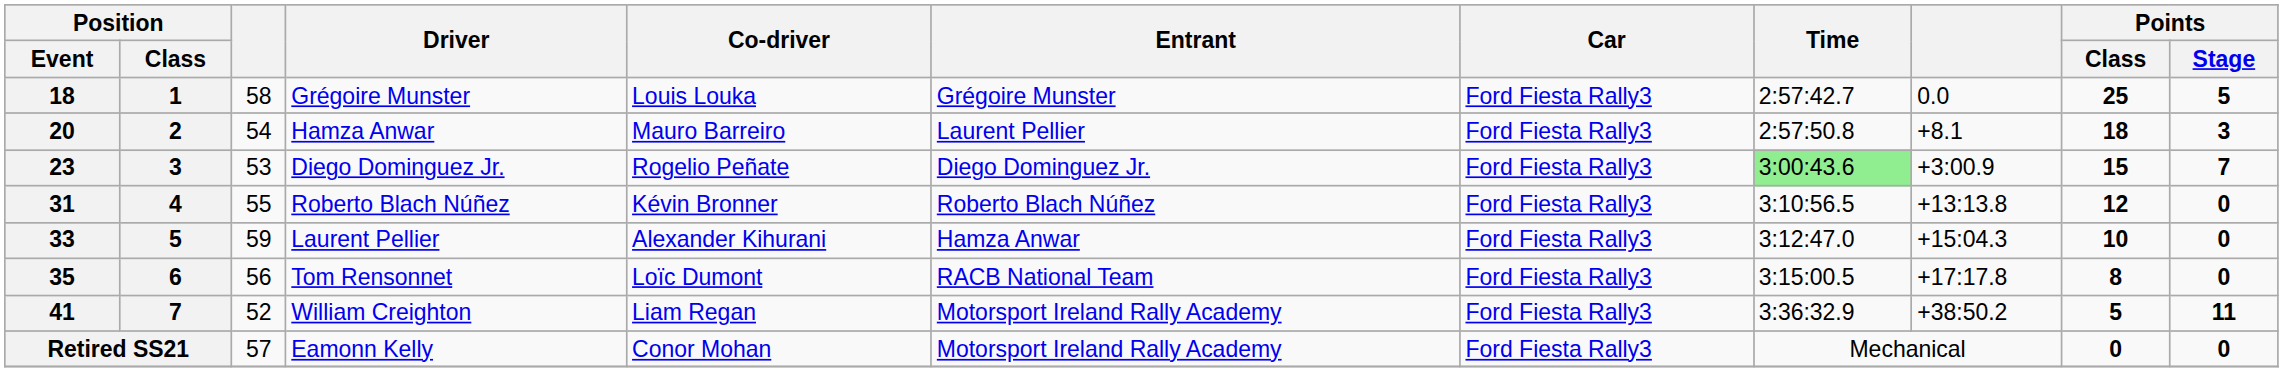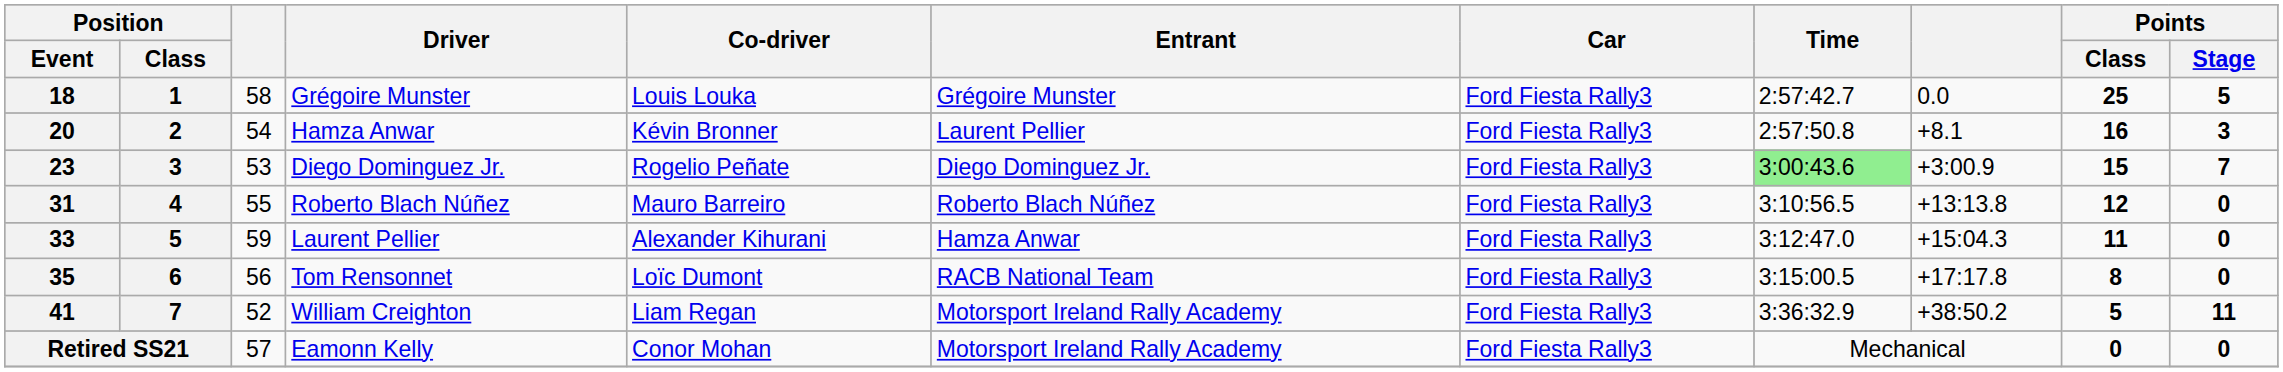20 | Co-driver: Mauro Barreiro -> Kévin Bronner
20 | Points / Class: 18 -> 16
31 | Co-driver: Kévin Bronner -> Mauro Barreiro
33 | Points / Class: 10 -> 11
